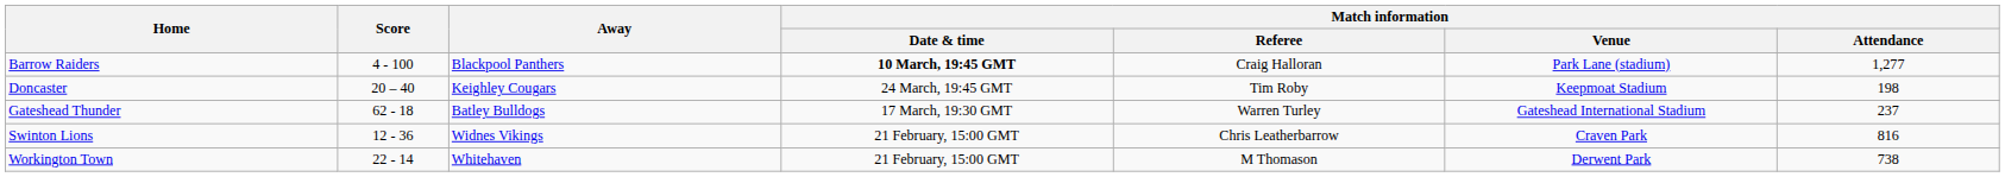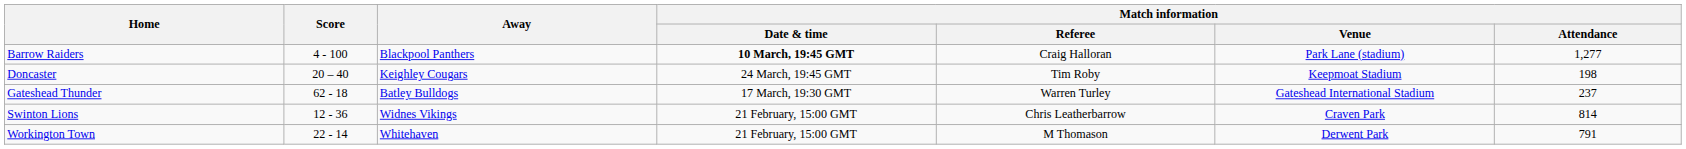Swinton Lions | Match information / Attendance: 816 -> 814
Workington Town | Match information / Attendance: 738 -> 791
